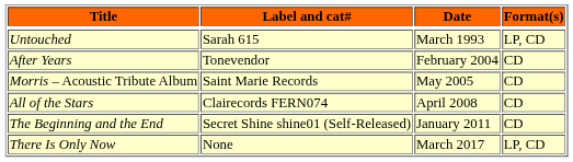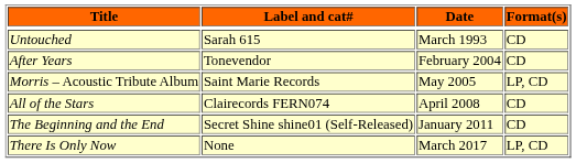Untouched | Format(s): LP, CD -> CD
Morris – Acoustic Tribute Album | Format(s): CD -> LP, CD
